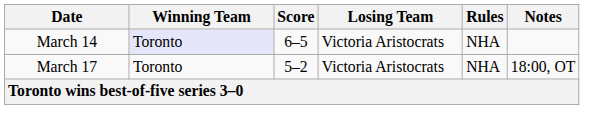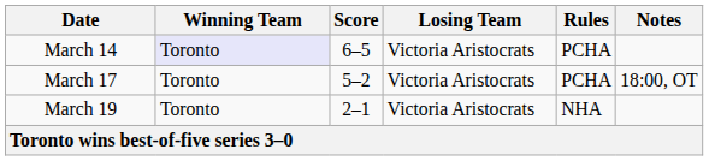March 14 | Rules: NHA -> PCHA
March 17 | Rules: NHA -> PCHA
+ row: March 19 | Toronto | 2–1 | Victoria Aristocrats | NHA
